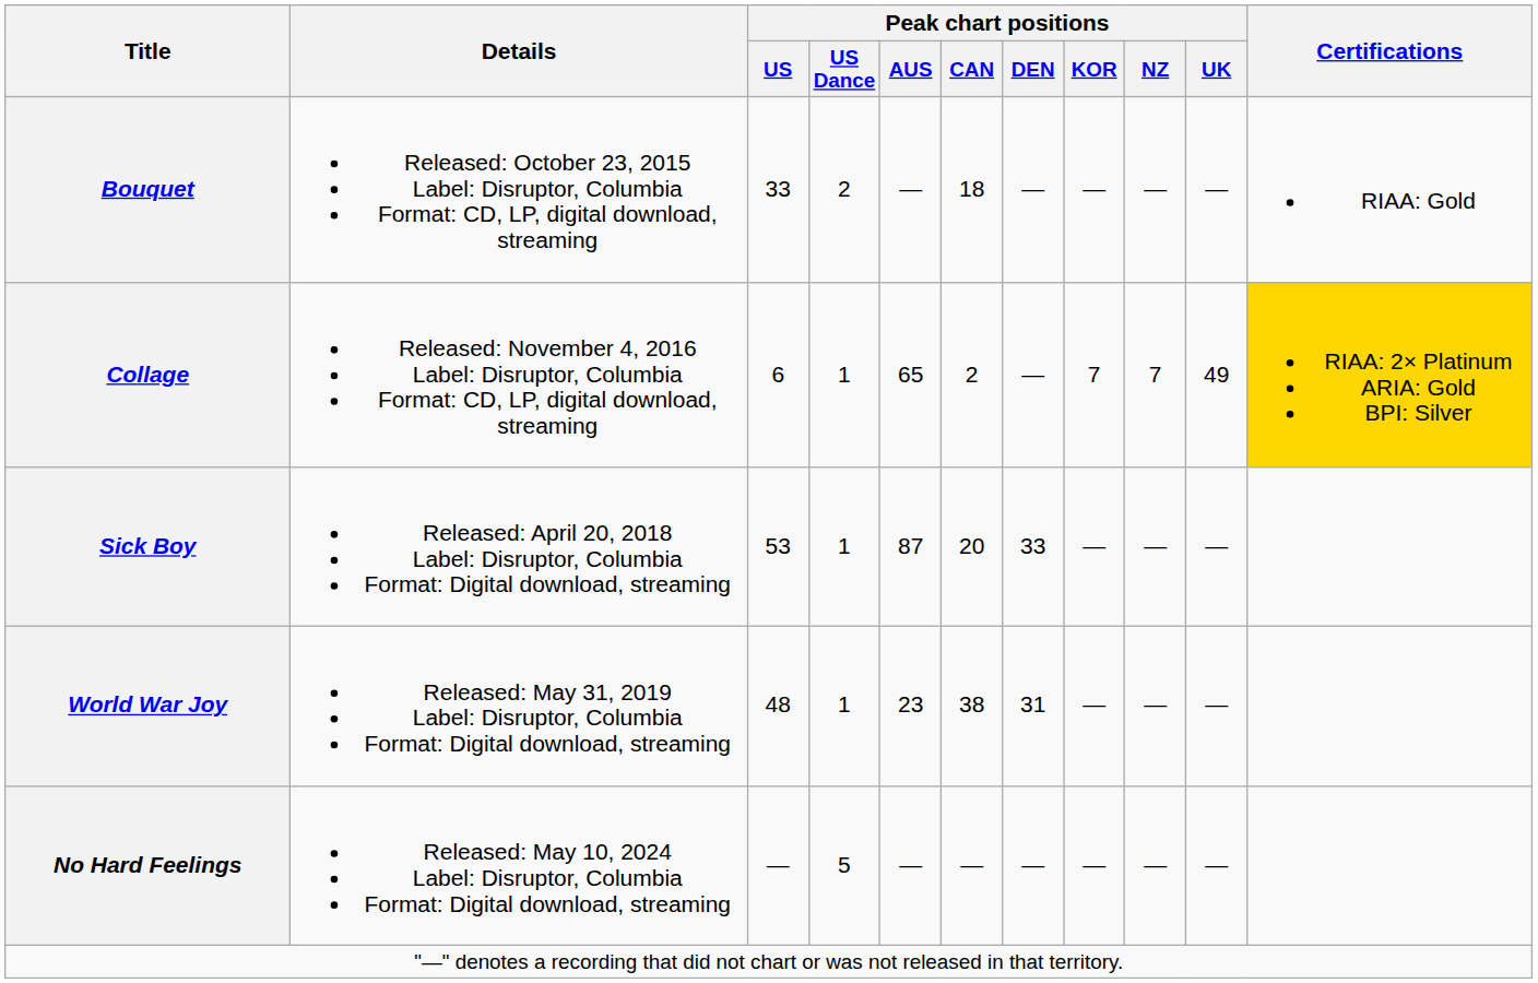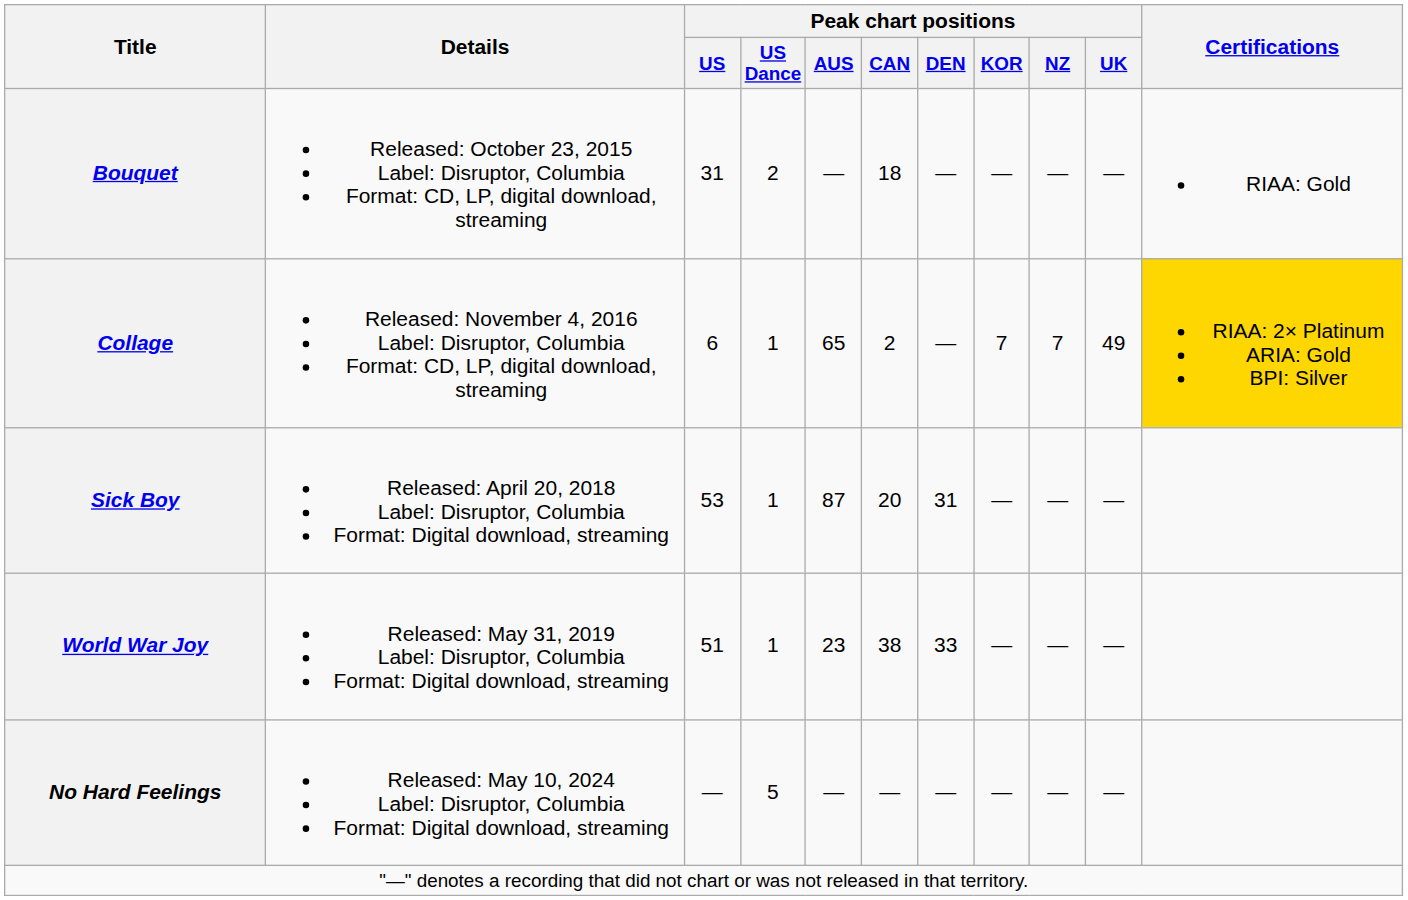Bouquet | Peak chart positions / US: 33 -> 31
Sick Boy | Peak chart positions / DEN: 33 -> 31
World War Joy | Peak chart positions / US: 48 -> 51
World War Joy | Peak chart positions / DEN: 31 -> 33
